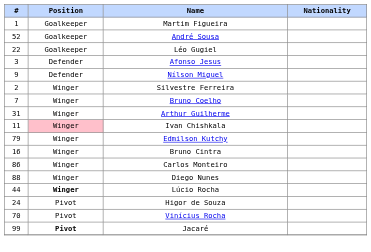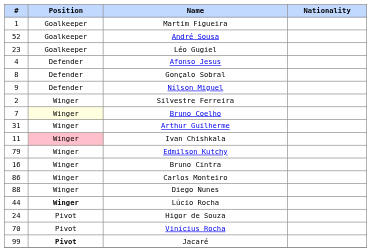Léo Gugiel | #: 22 -> 23
Afonso Jesus | #: 3 -> 4
+ row: 8 | Defender | Gonçalo Sobral
Bruno Coelho | Position: no background -> lightyellow background
